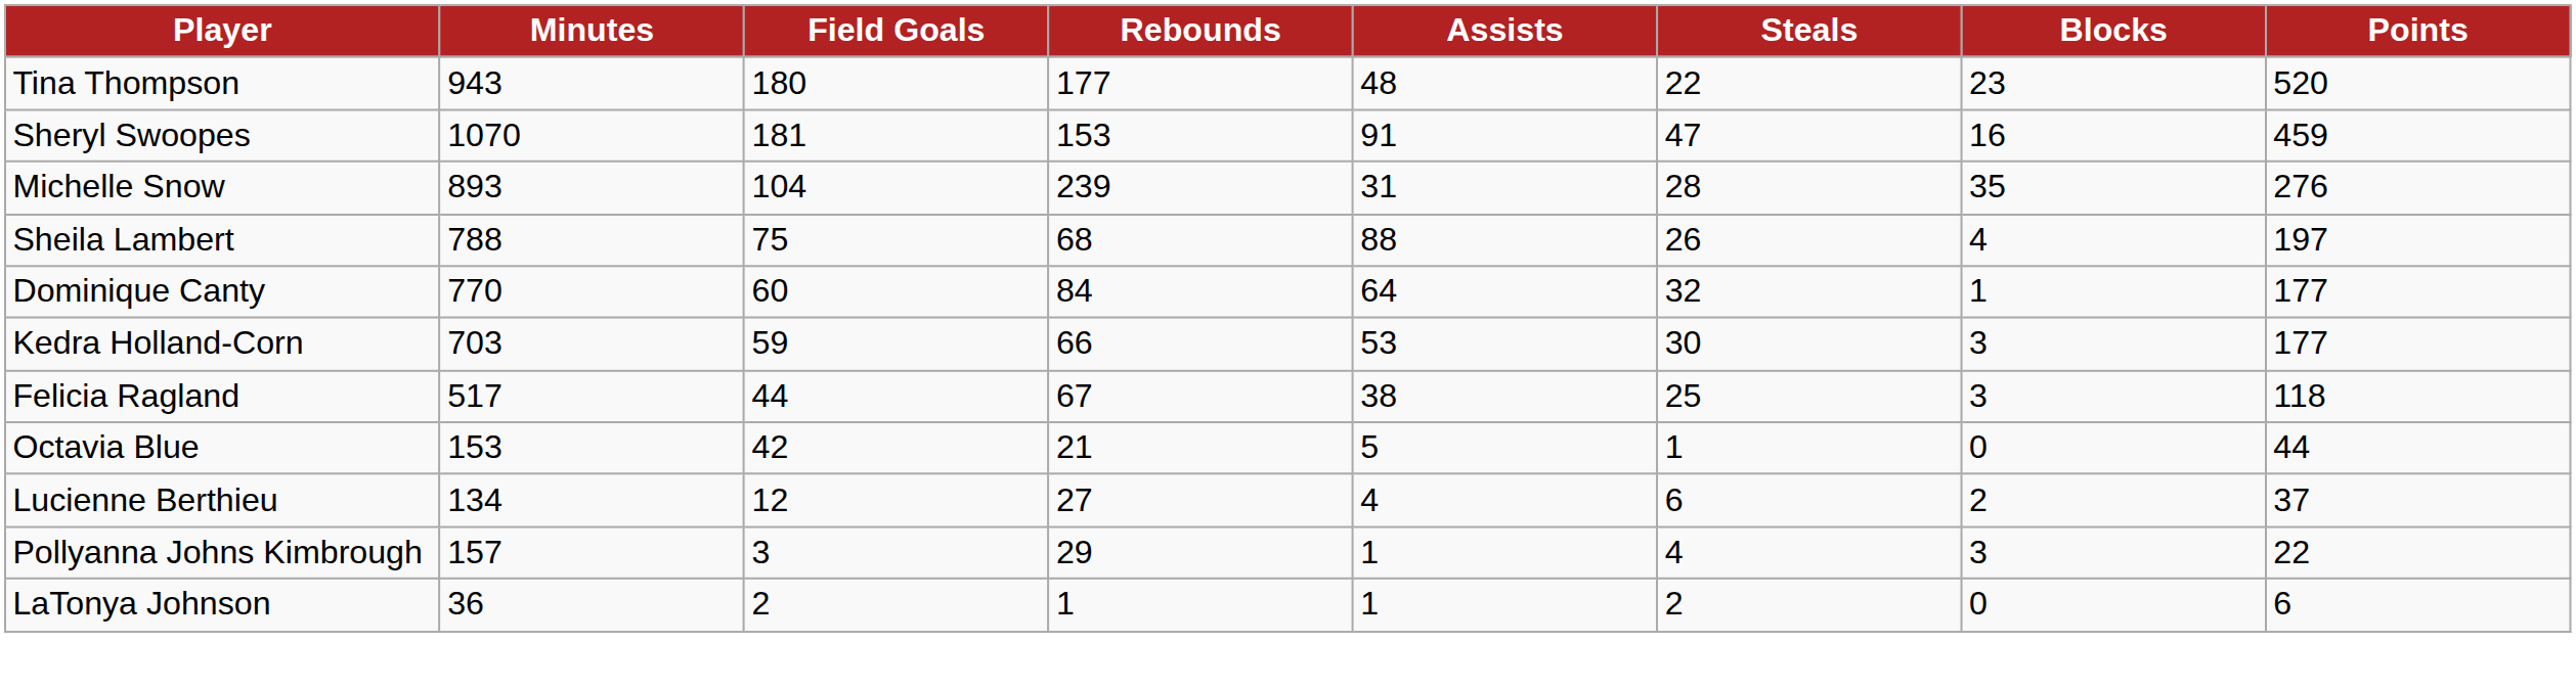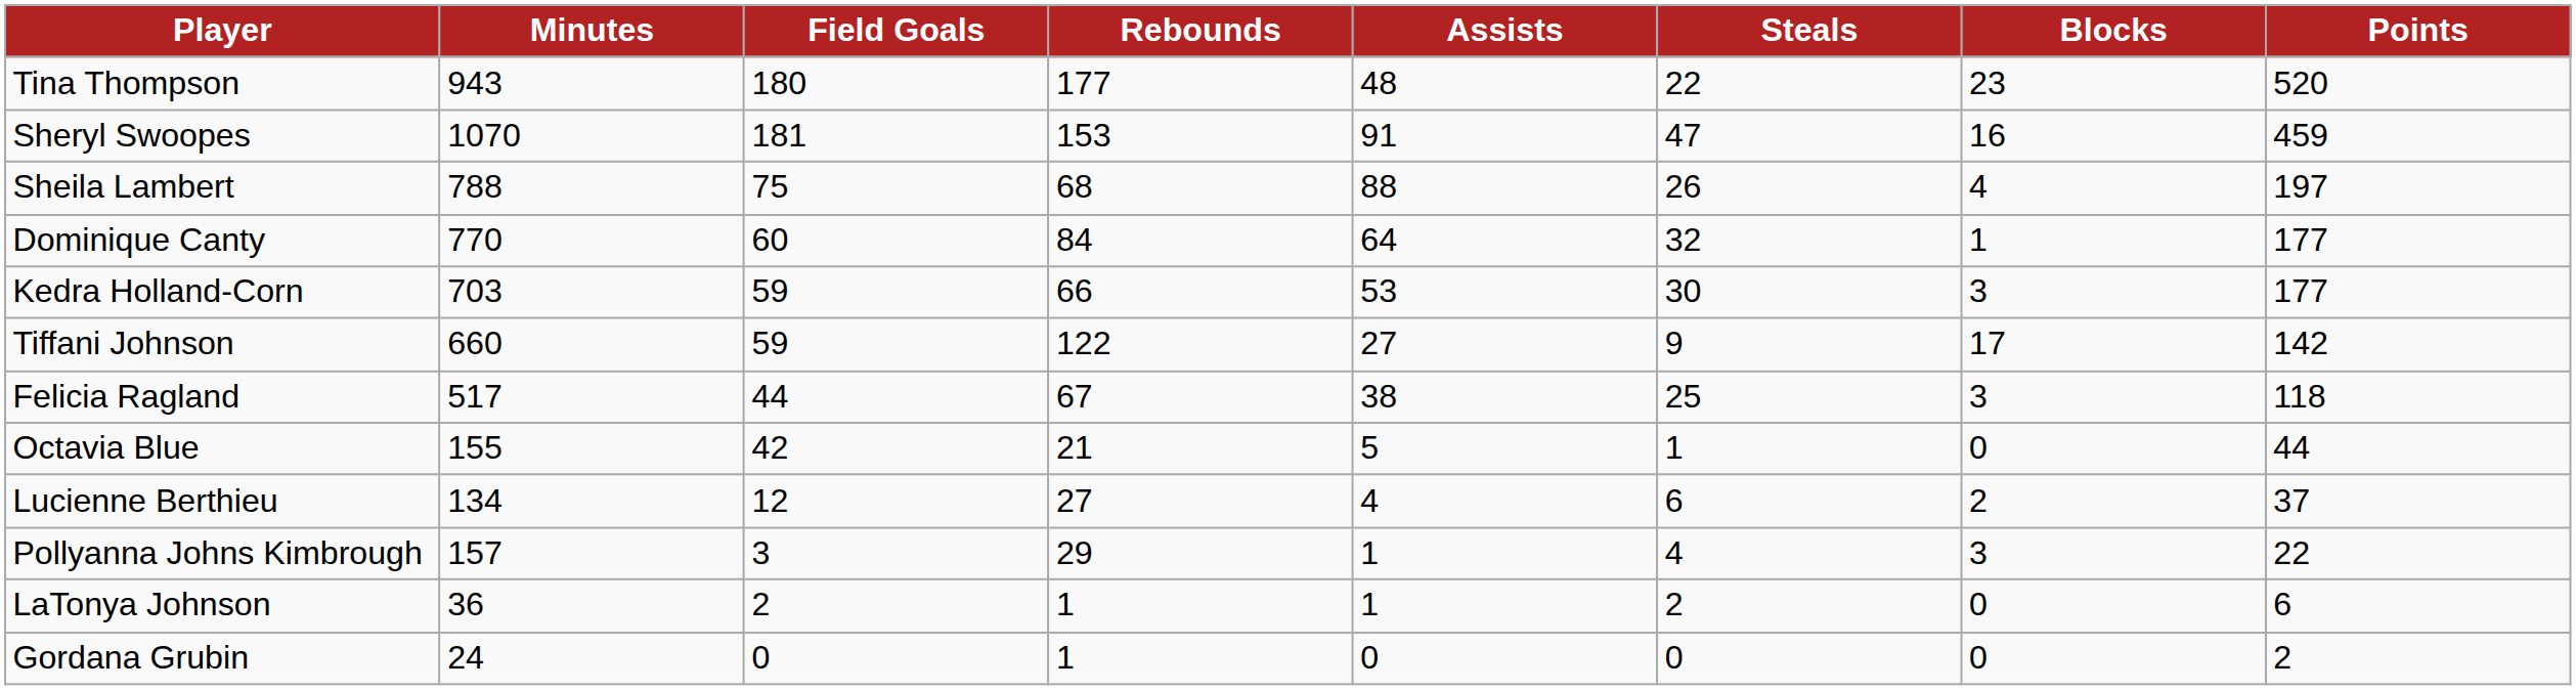- row: Michelle Snow | 893 | 104 | 239 | 31 | 28 | 35 | 276
+ row: Tiffani Johnson | 660 | 59 | 122 | 27 | 9 | 17 | 142
Octavia Blue | Minutes: 153 -> 155
+ row: Gordana Grubin | 24 | 0 | 1 | 0 | 0 | 0 | 2
